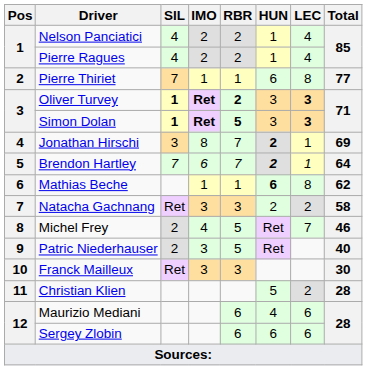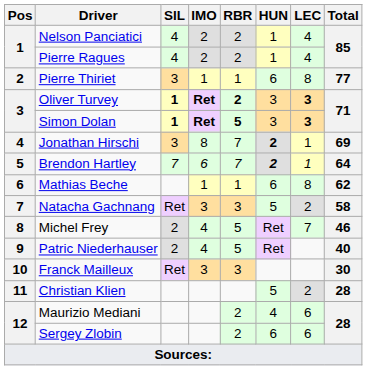Pierre Thiriet | SIL: 7 -> 3
Mathias Beche | HUN: bold -> normal
Natacha Gachnang | HUN: 2 -> 5
Patric Niederhauser | IMO: 3 -> 4
Maurizio Mediani | RBR: 6 -> 2
Sergey Zlobin | RBR: 6 -> 2
